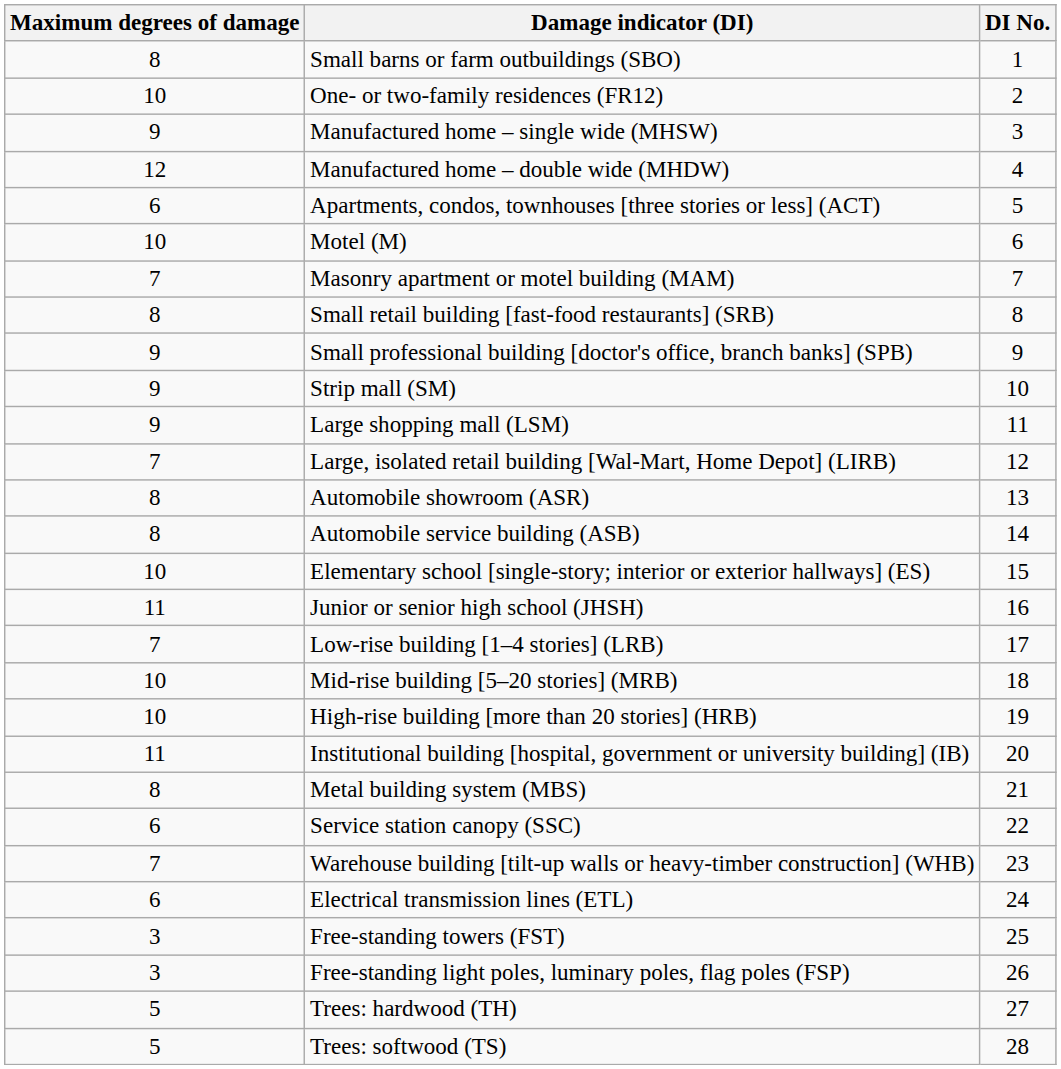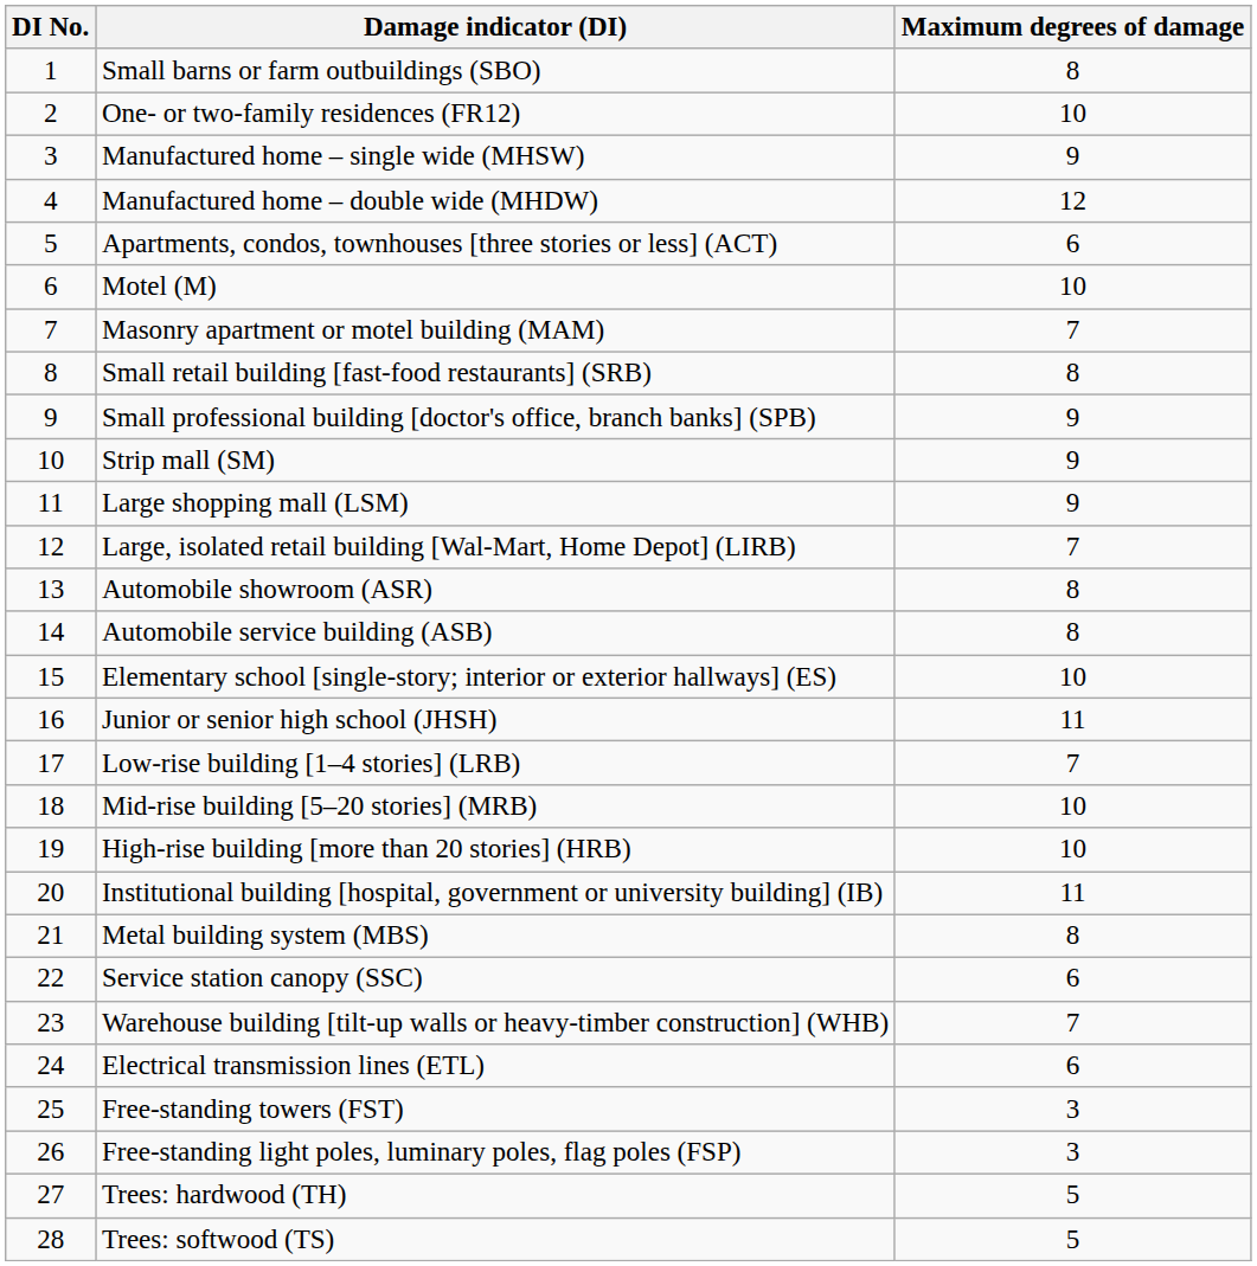columns swapped: DI No. <-> Maximum degrees of damage
